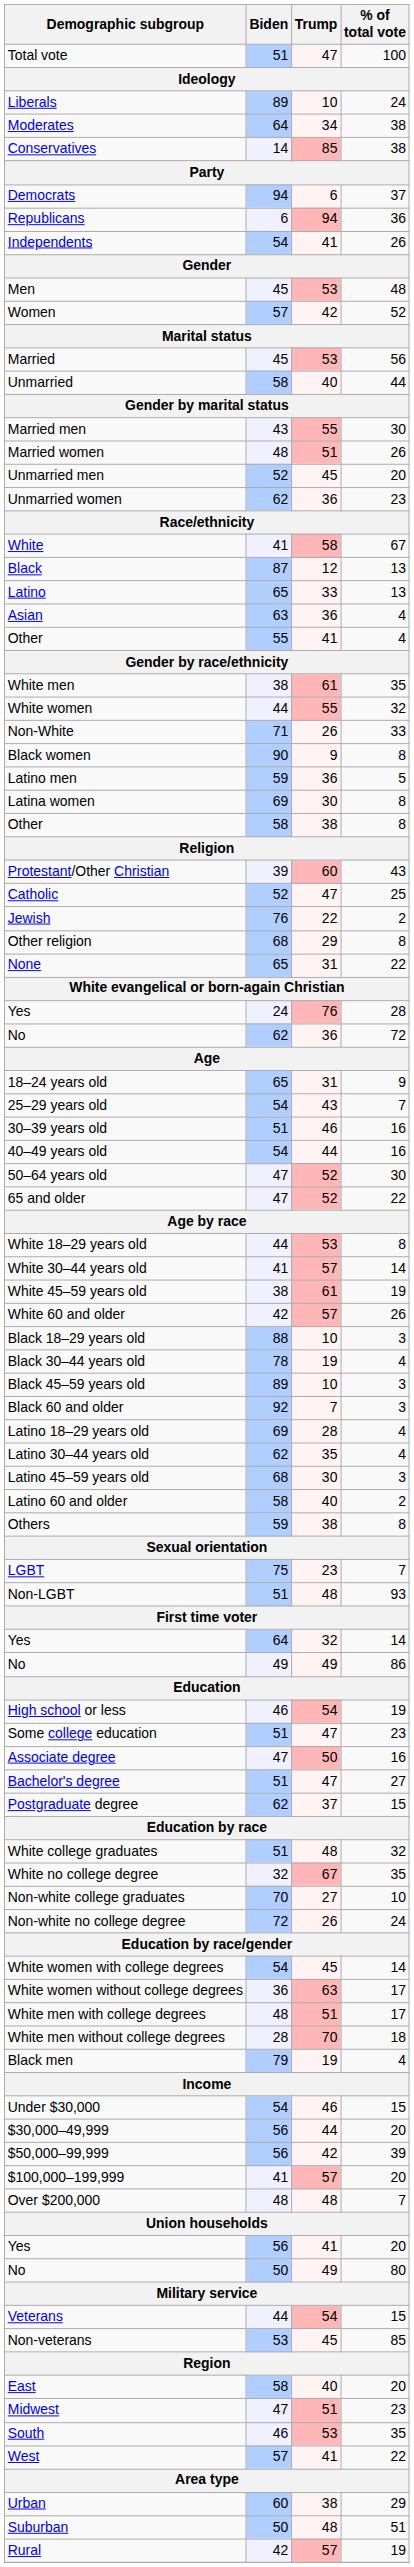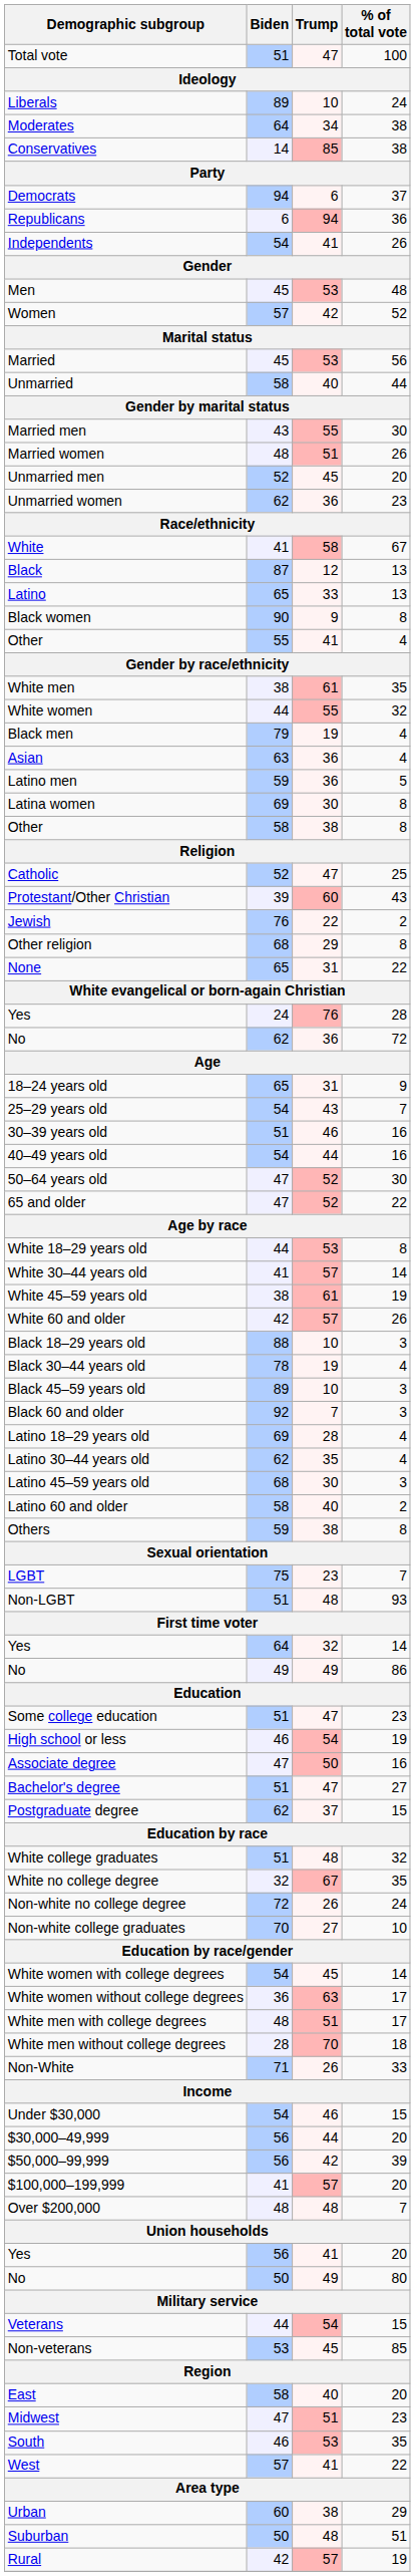rows swapped: Asian <-> Black women
rows swapped: Black men <-> Non-White
rows swapped: Protestant/Other Christian <-> Catholic
rows swapped: High school or less <-> Some college education
rows swapped: Non-white college graduates <-> Non-white no college degree
